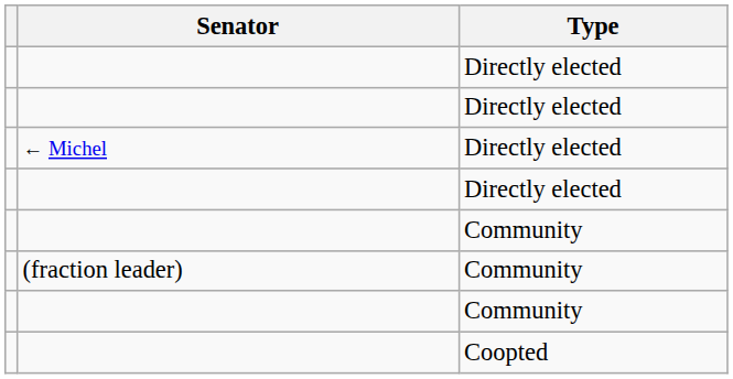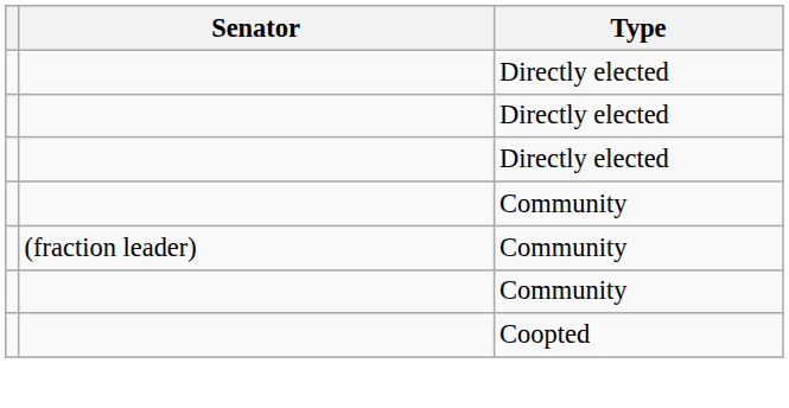- row: ← Michel | Directly elected
